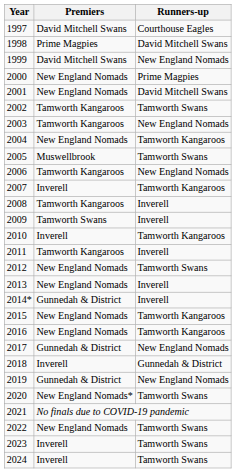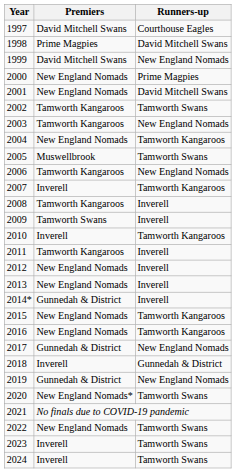2012 | Runners-up: Tamworth Swans -> Inverell
